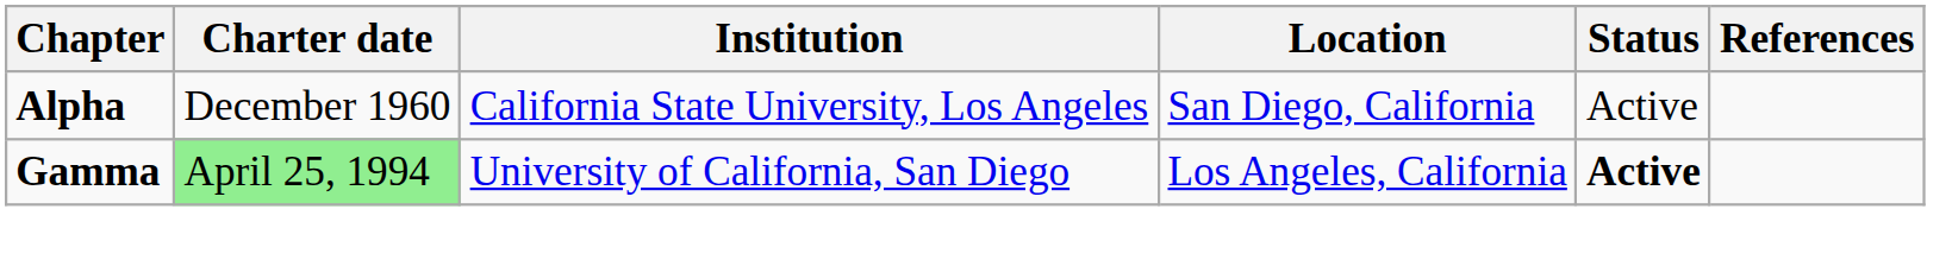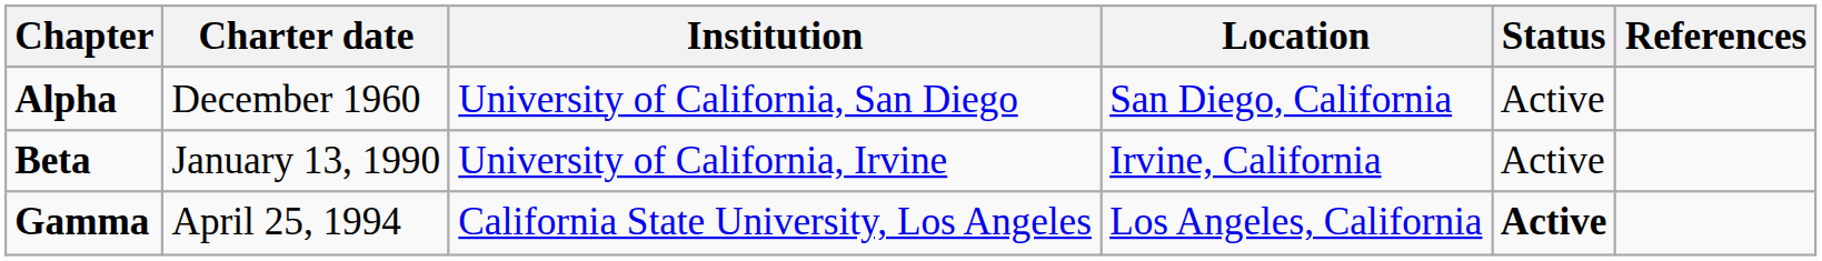Alpha | Institution: California State University, Los Angeles -> University of California, San Diego
+ row: Beta | January 13, 1990 | University of California, Irvine | Irvine, California | Active
Gamma | Charter date: lightgreen background -> no background
Gamma | Institution: University of California, San Diego -> California State University, Los Angeles
